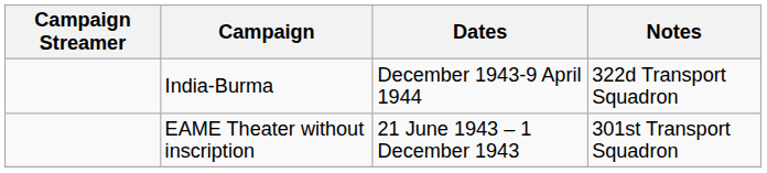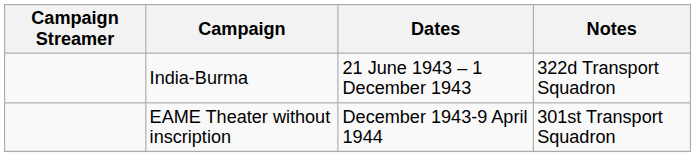India-Burma | Dates: December 1943-9 April 1944 -> 21 June 1943 – 1 December 1943
EAME Theater without inscription | Dates: 21 June 1943 – 1 December 1943 -> December 1943-9 April 1944
